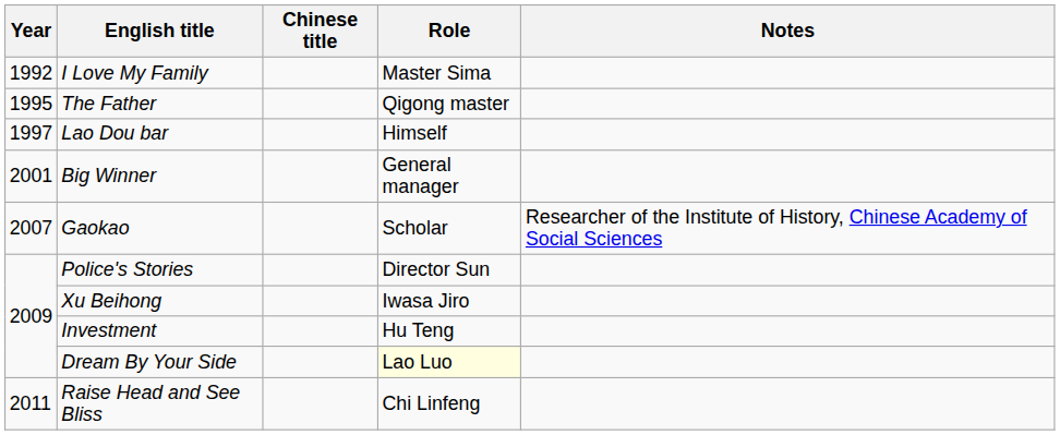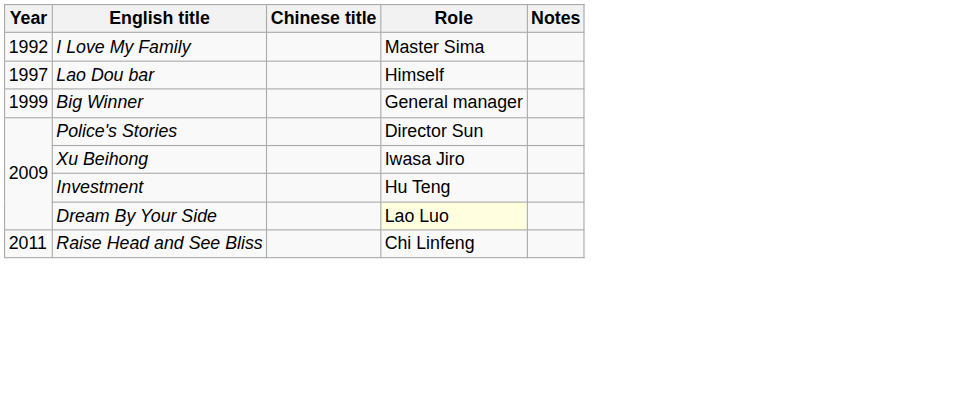- row: 1995 | The Father | Qigong master
Big Winner | Year: 2001 -> 1999
- row: 2007 | Gaokao | Scholar | Researcher of the Institute of History, Chinese Academy of Social Sciences
